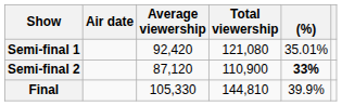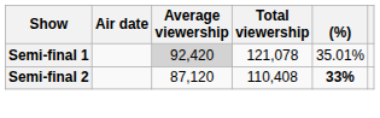Semi-final 1 | Average viewership: no background -> lightgrey background
Semi-final 1 | Total viewership: 121,080 -> 121,078
Semi-final 2 | Total viewership: 110,900 -> 110,408
- row: Final | 105,330 | 144,810 | 39.9%
